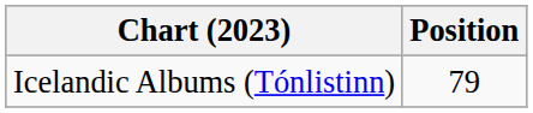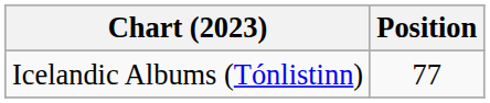Icelandic Albums (Tónlistinn) | Position: 79 -> 77
